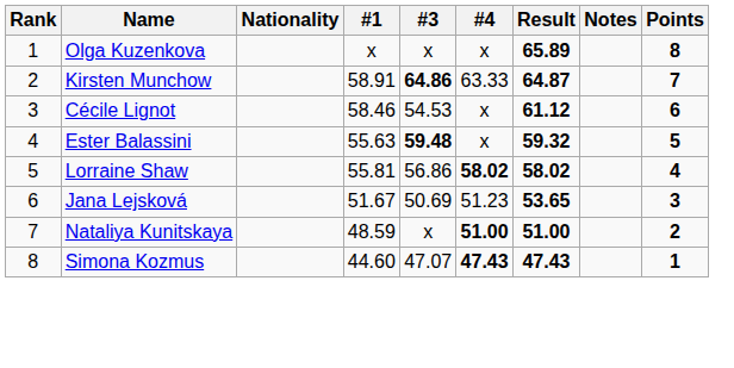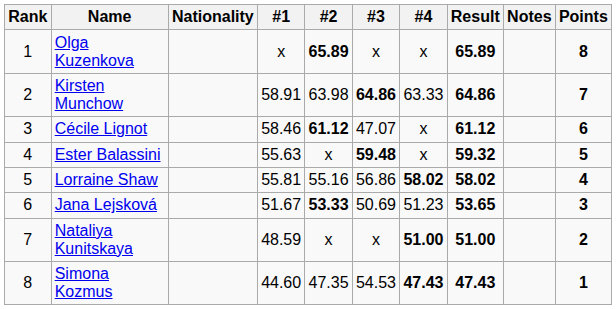+ column: #2 | 65.89 | 63.98 | 61.12 | x | 55.16 | 53.33 | x | 47.35
Kirsten Munchow | Result: 64.87 -> 64.86
Cécile Lignot | #3: 54.53 -> 47.07
Simona Kozmus | #3: 47.07 -> 54.53
